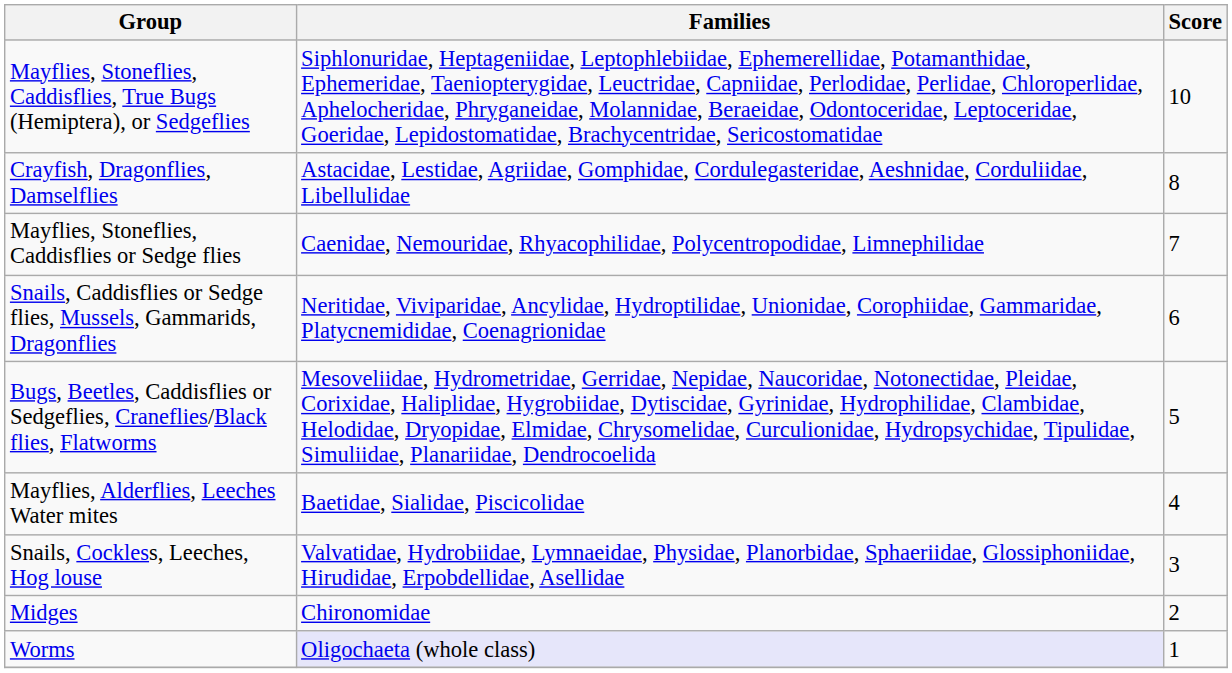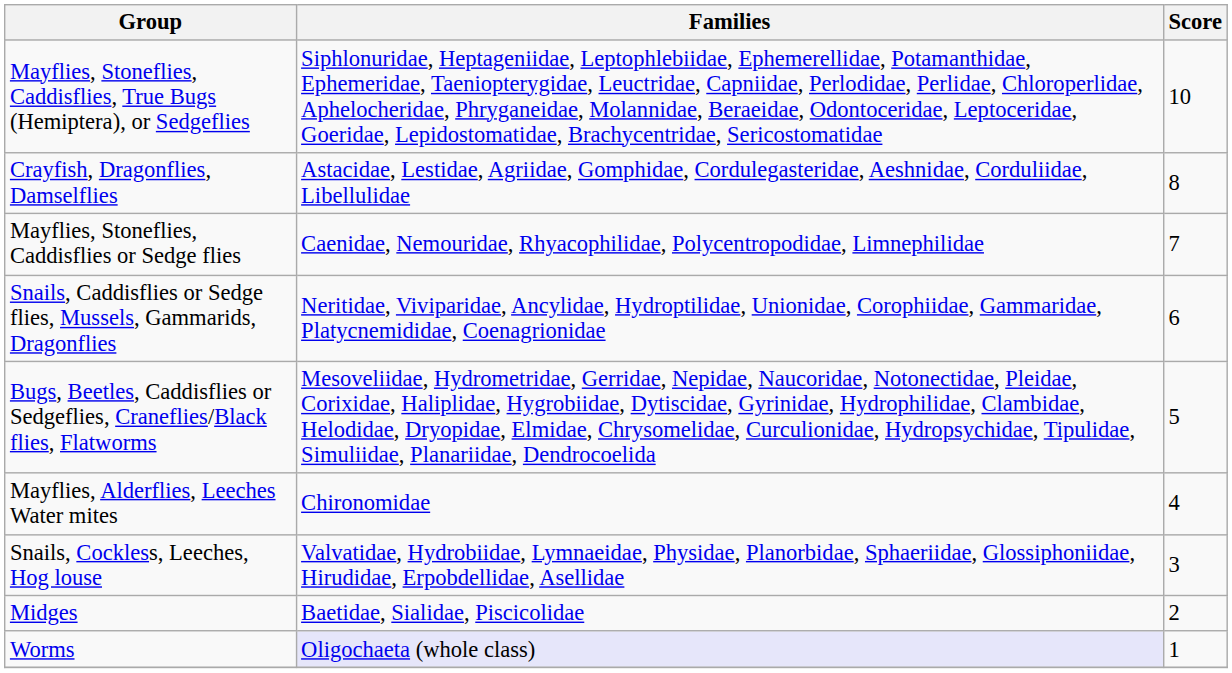Mayflies, Alderflies, Leeches Water mites | Families: Baetidae, Sialidae, Piscicolidae -> Chironomidae
Midges | Families: Chironomidae -> Baetidae, Sialidae, Piscicolidae
